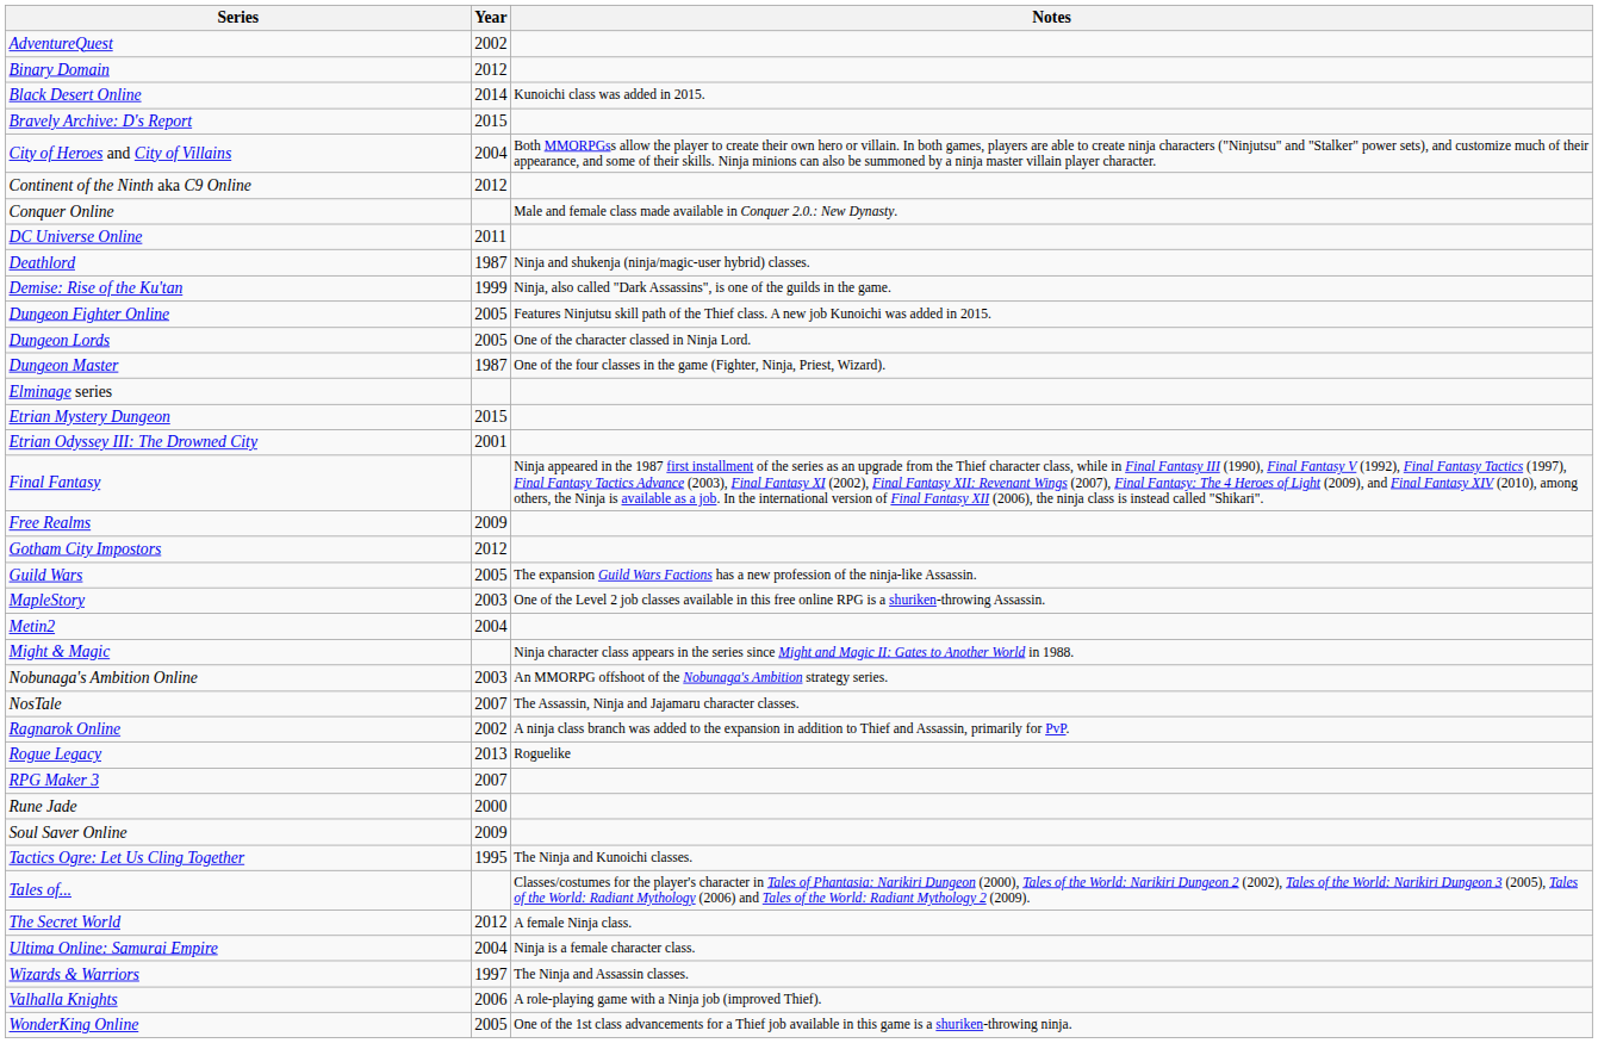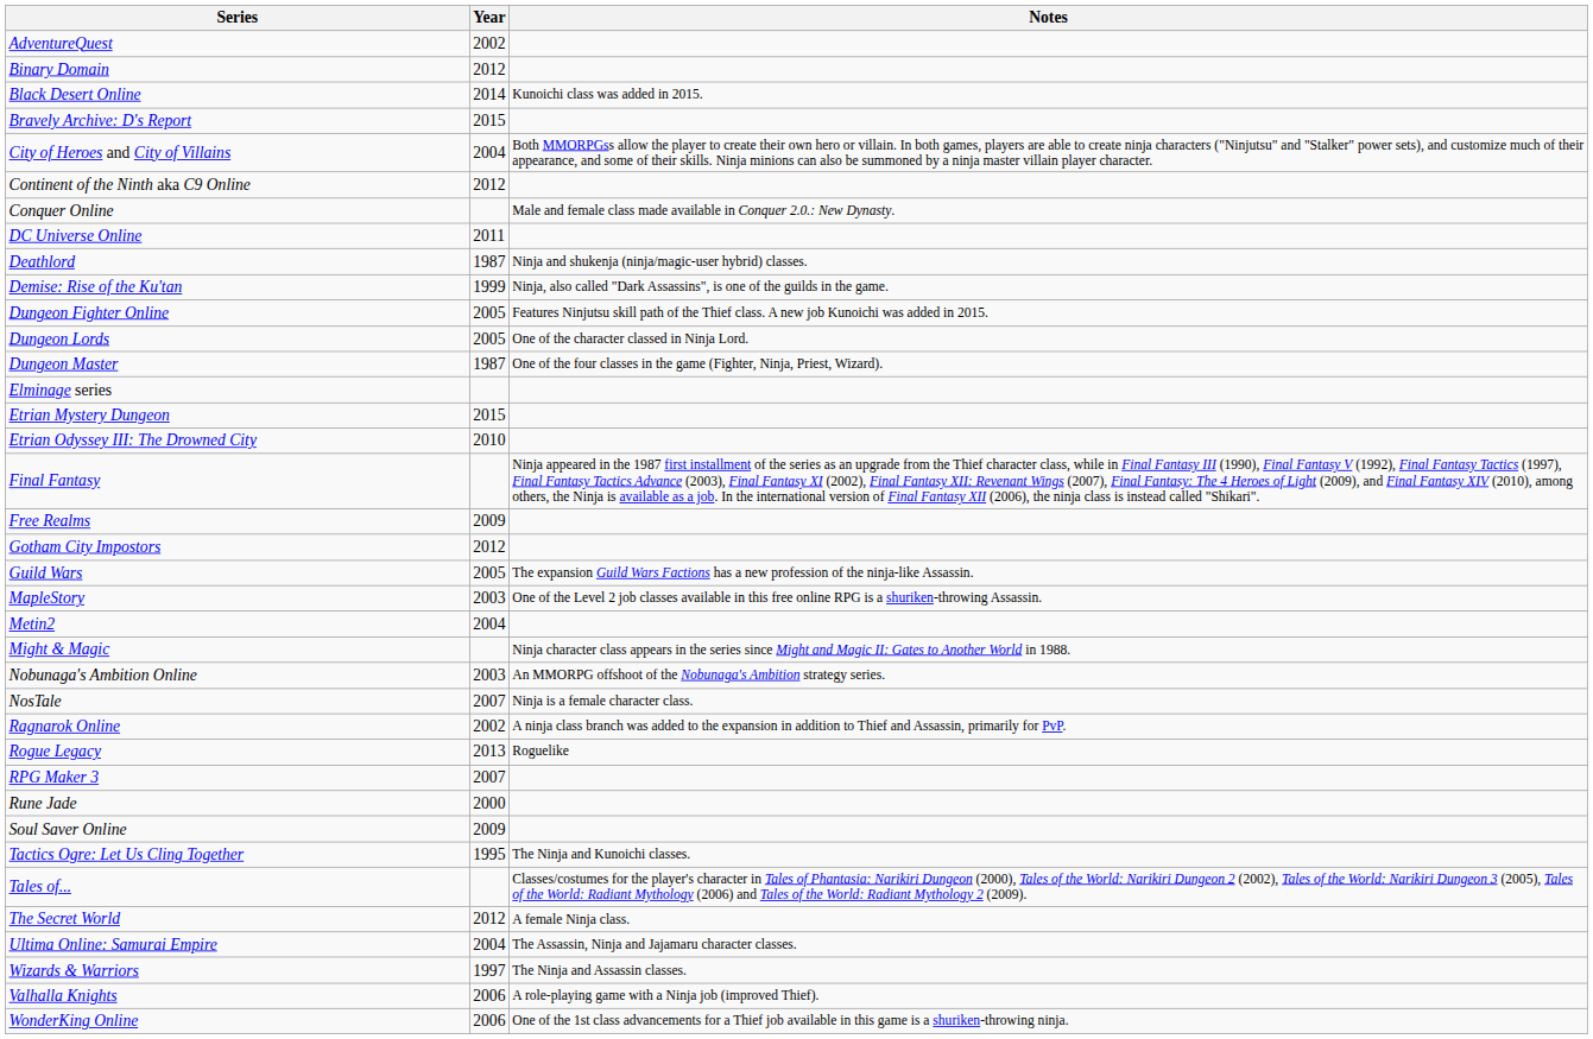Etrian Odyssey III: The Drowned City | Year: 2001 -> 2010
NosTale | Notes: The Assassin, Ninja and Jajamaru character classes. -> Ninja is a female character class.
Ultima Online: Samurai Empire | Notes: Ninja is a female character class. -> The Assassin, Ninja and Jajamaru character classes.
WonderKing Online | Year: 2005 -> 2006
